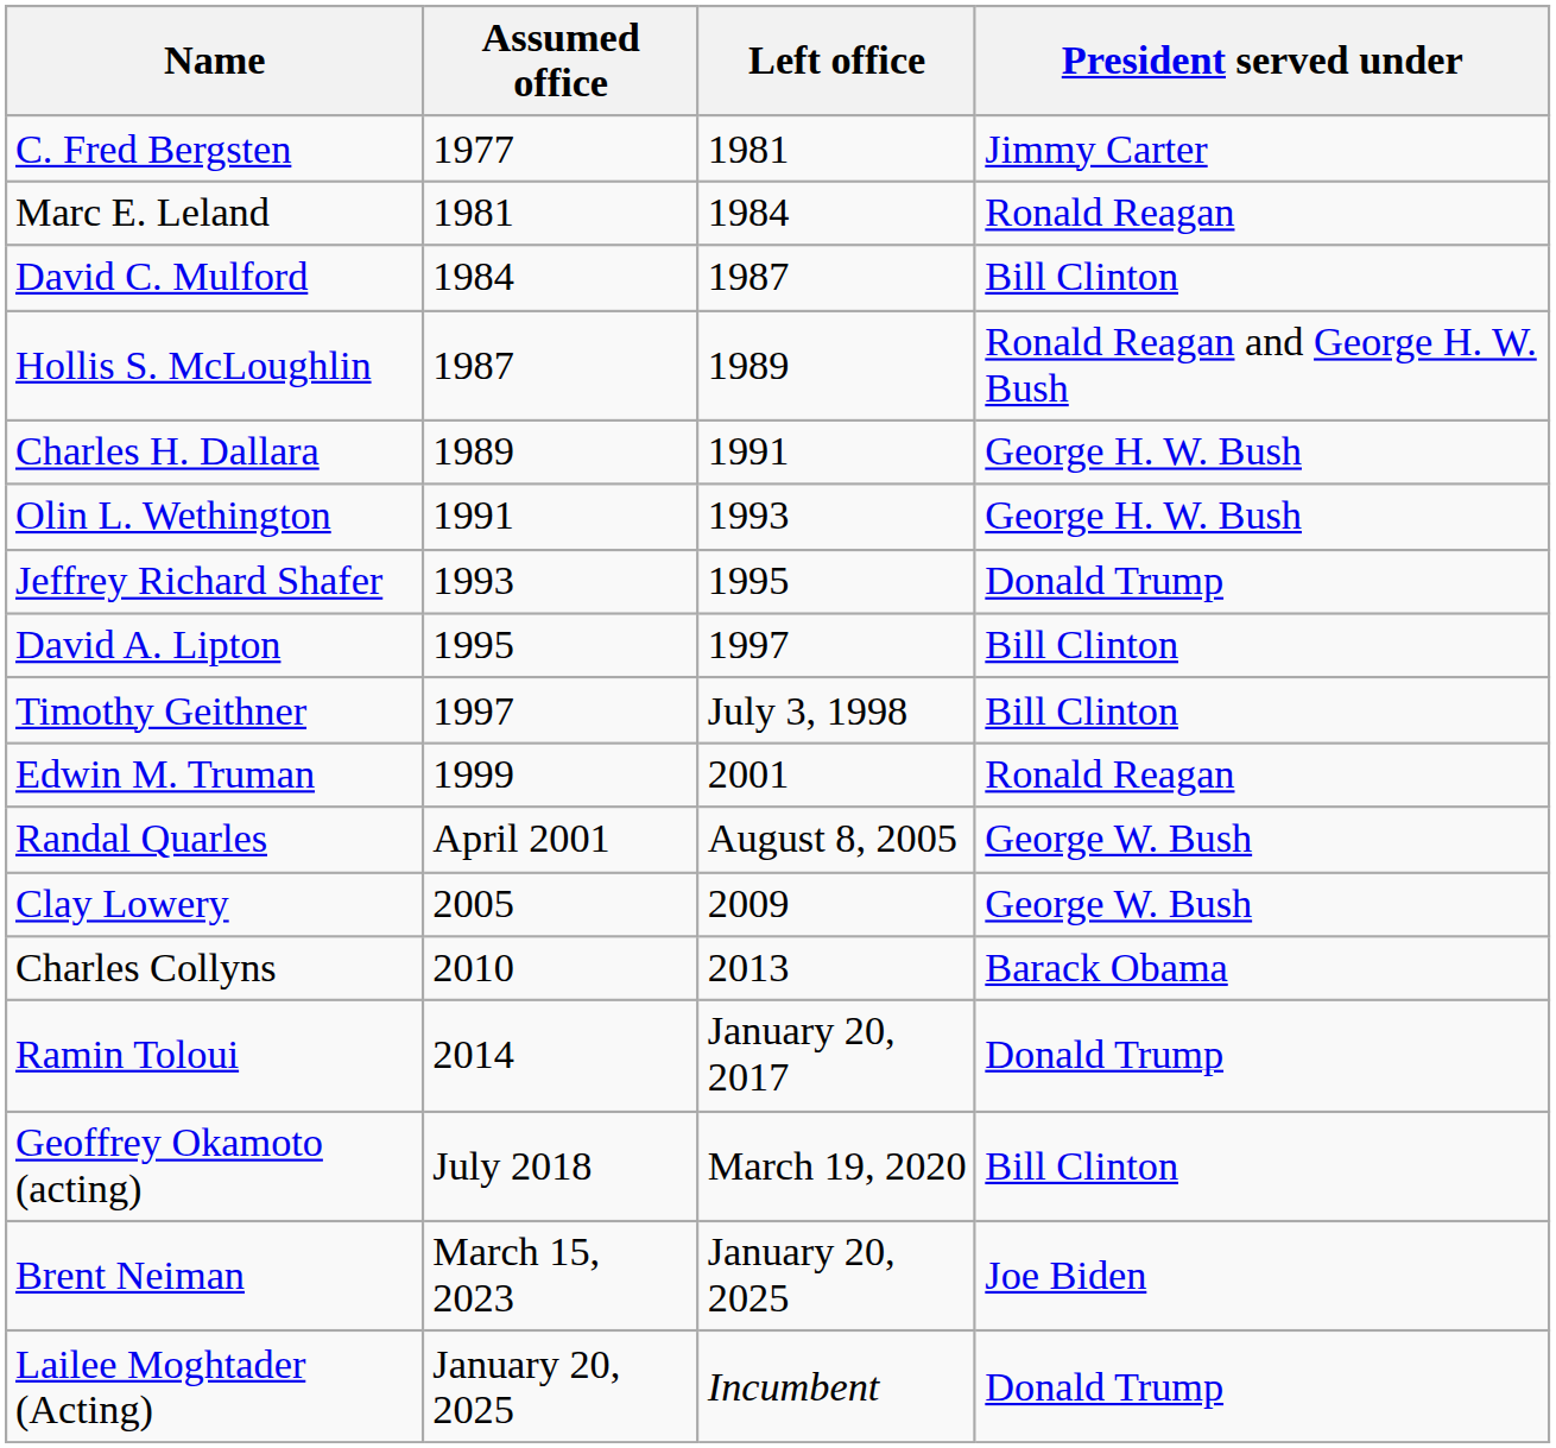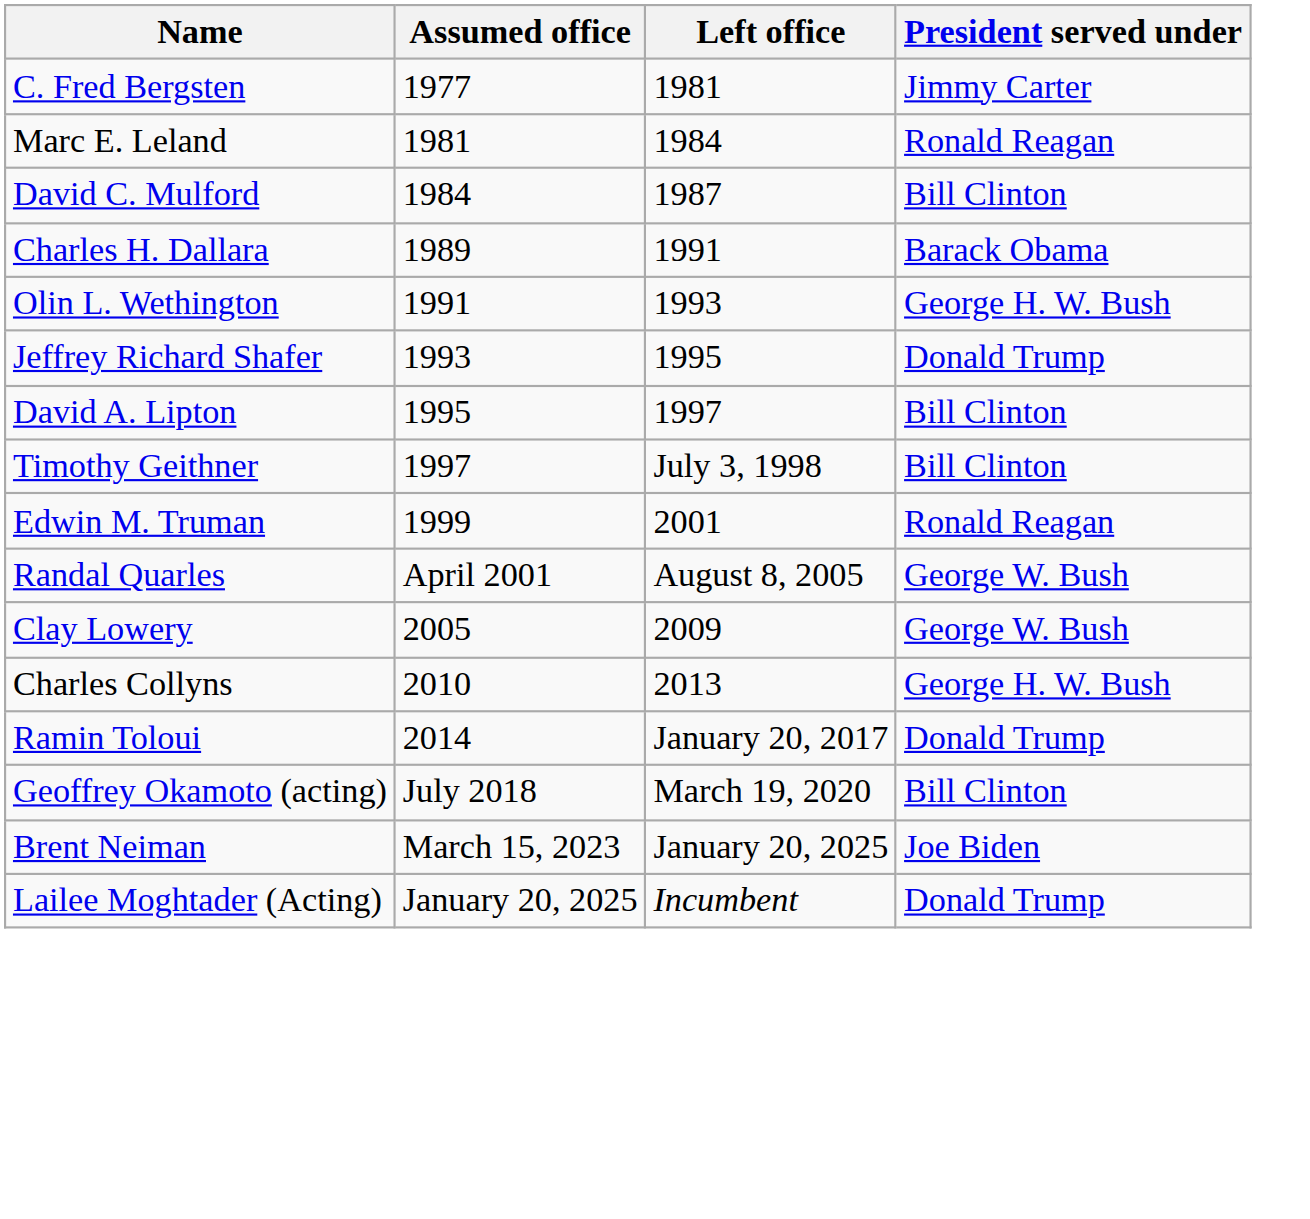- row: Hollis S. McLoughlin | 1987 | 1989 | Ronald Reagan and George H. W. Bush
Charles H. Dallara | President served under: George H. W. Bush -> Barack Obama
Charles Collyns | President served under: Barack Obama -> George H. W. Bush
